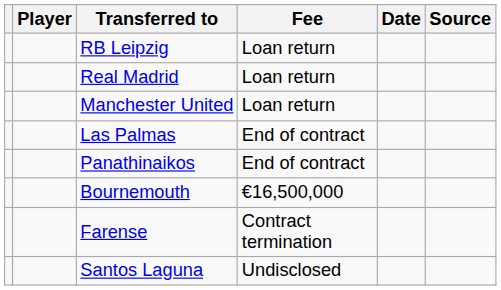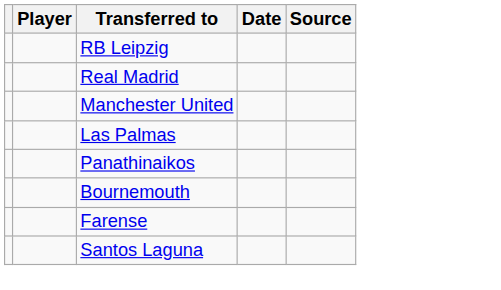- column: Fee | Loan return | Loan return | Loan return | End of contract | End of contract | €16,500,000 | Contract termination | Undisclosed
